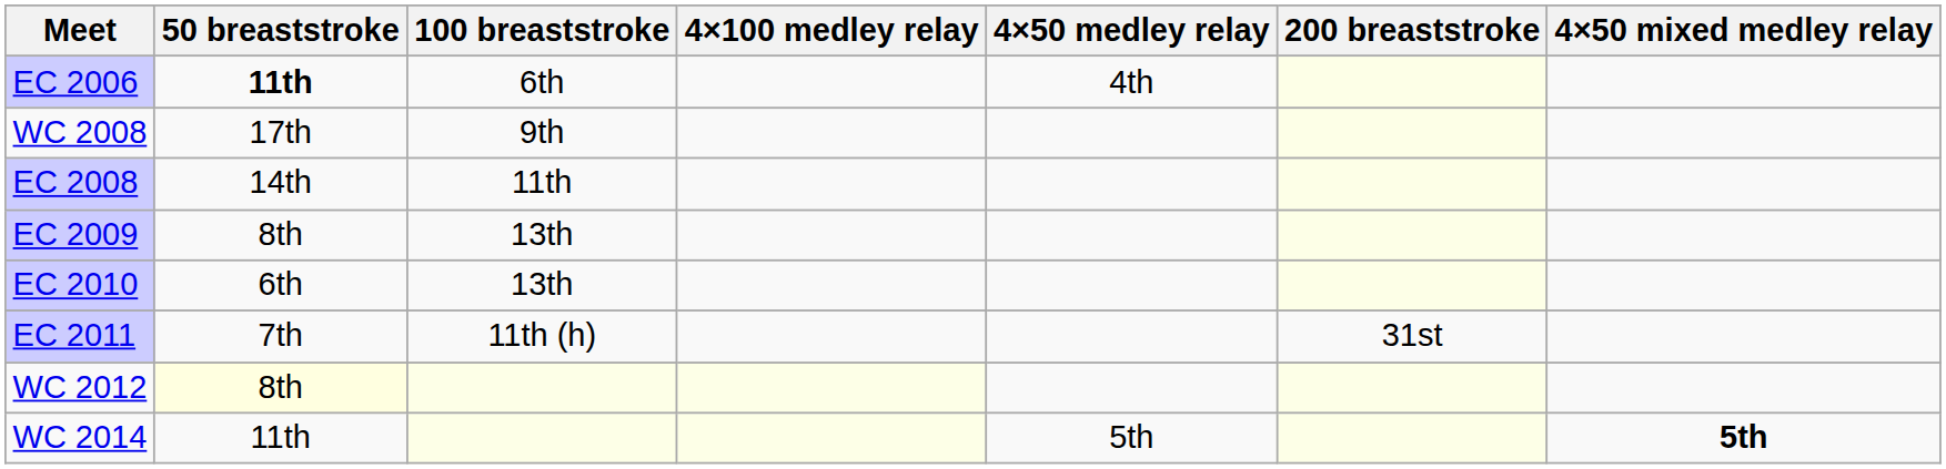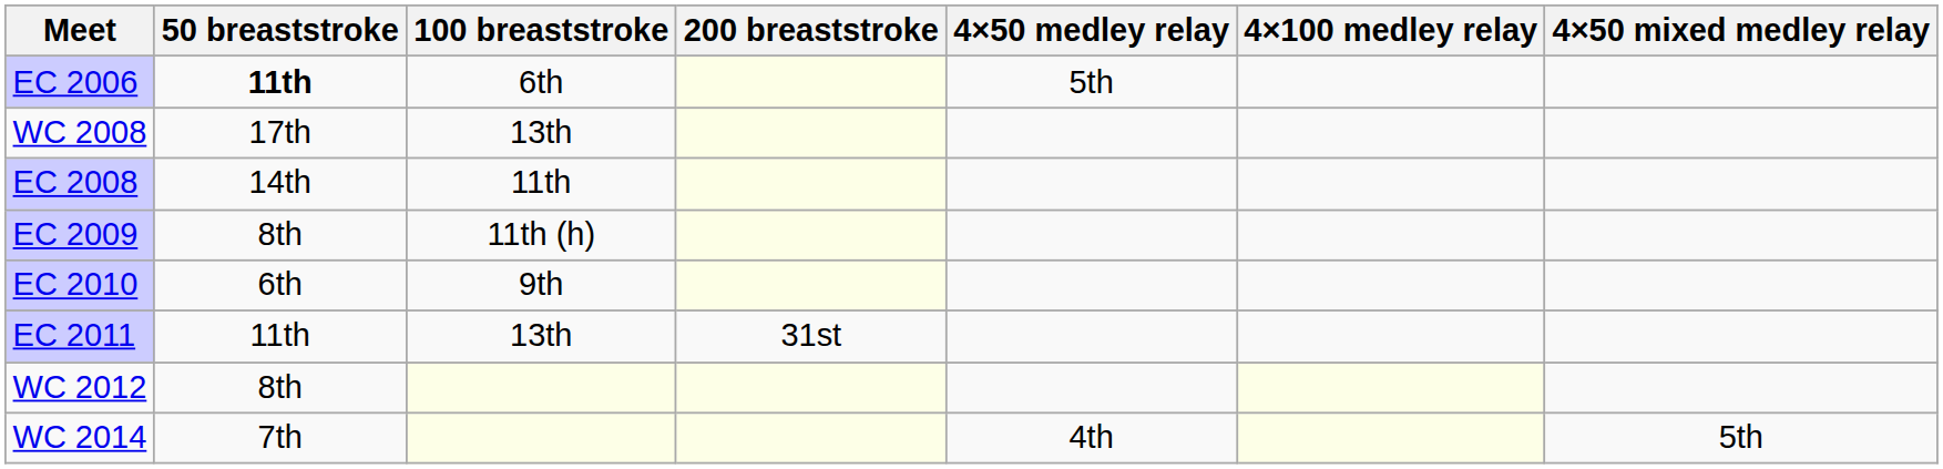columns swapped: 200 breaststroke <-> 4×100 medley relay
EC 2006 | 4×50 medley relay: 4th -> 5th
WC 2008 | 100 breaststroke: 9th -> 13th
EC 2009 | 100 breaststroke: 13th -> 11th (h)
EC 2010 | 100 breaststroke: 13th -> 9th
EC 2011 | 50 breaststroke: 7th -> 11th
EC 2011 | 100 breaststroke: 11th (h) -> 13th
WC 2012 | 50 breaststroke: lightyellow background -> no background
WC 2014 | 50 breaststroke: 11th -> 7th
WC 2014 | 4×50 medley relay: 5th -> 4th
WC 2014 | 4×50 mixed medley relay: bold -> normal
